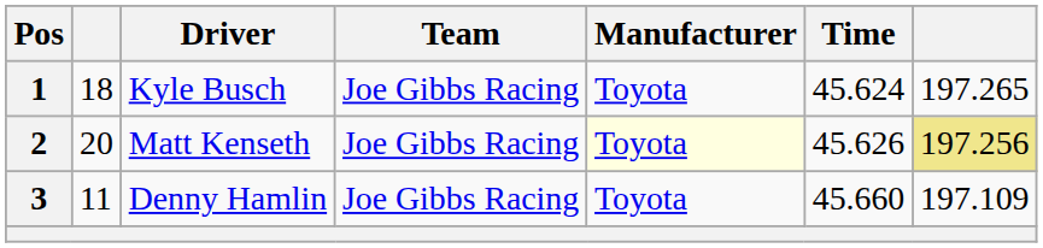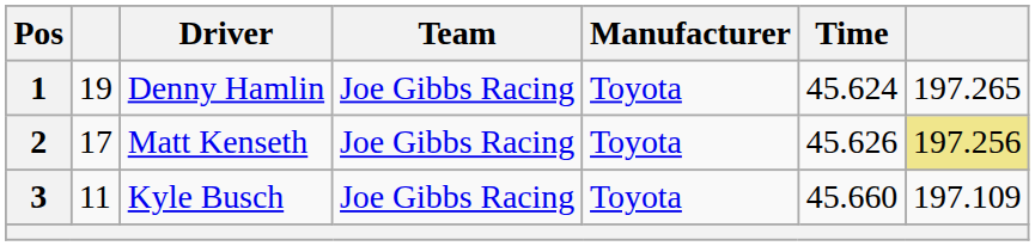1 | column 2: 18 -> 19
1 | Driver: Kyle Busch -> Denny Hamlin
2 | column 2: 20 -> 17
2 | Manufacturer: lightyellow background -> no background
3 | Driver: Denny Hamlin -> Kyle Busch
